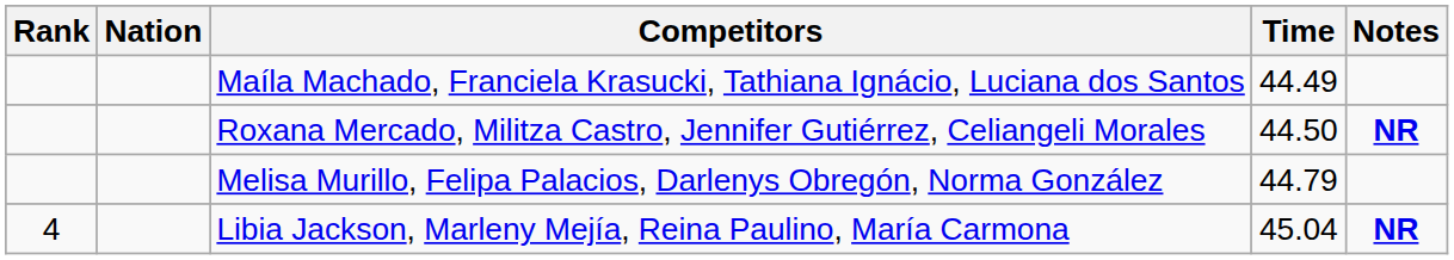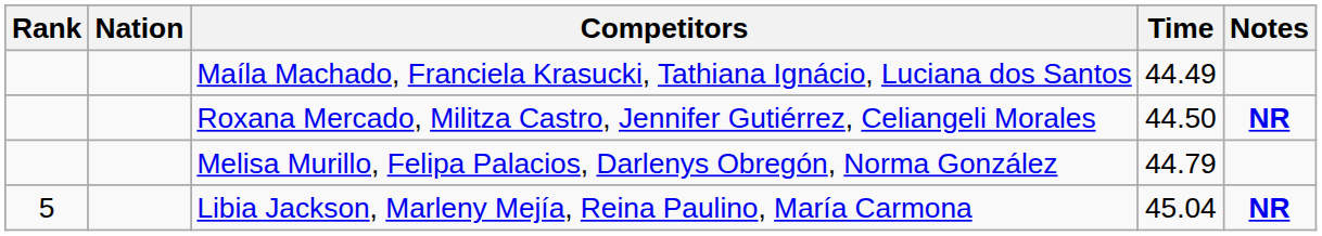Libia Jackson, Marleny Mejía, Reina Paulino, María Carmona | Rank: 4 -> 5
